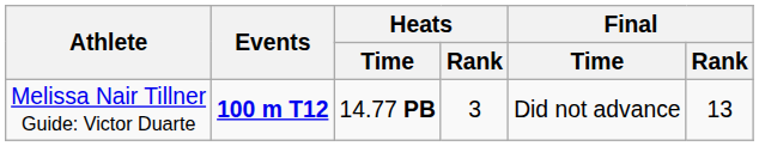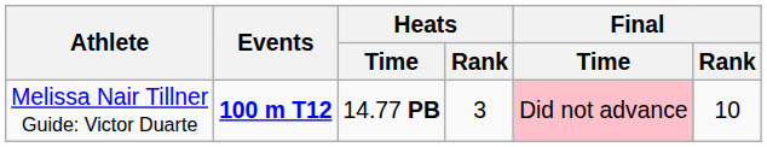Melissa Nair Tillner Guide: Victor Duarte | Final / Time: no background -> pink background
Melissa Nair Tillner Guide: Victor Duarte | Final / Rank: 13 -> 10
